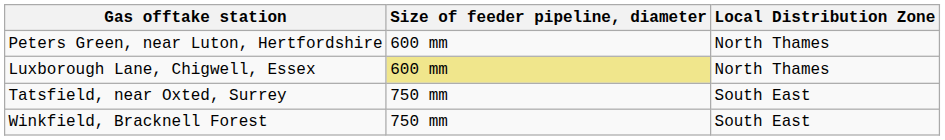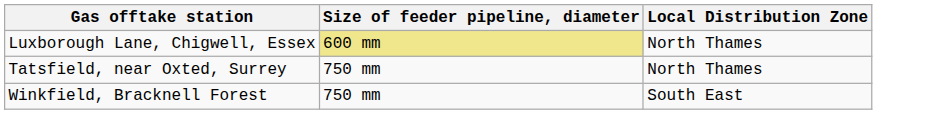- row: Peters Green, near Luton, Hertfordshire | 600 mm | North Thames
Tatsfield, near Oxted, Surrey | Local Distribution Zone: South East -> North Thames
